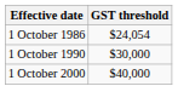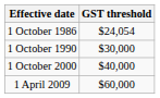+ row: 1 April 2009 | $60,000
